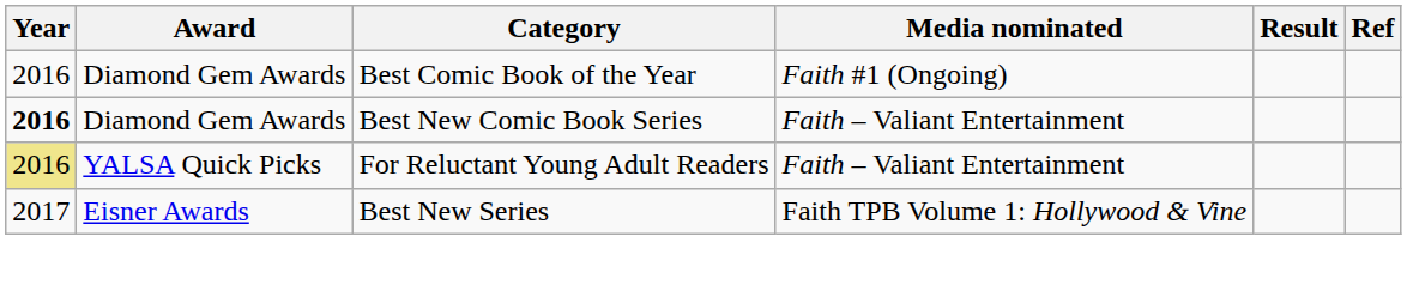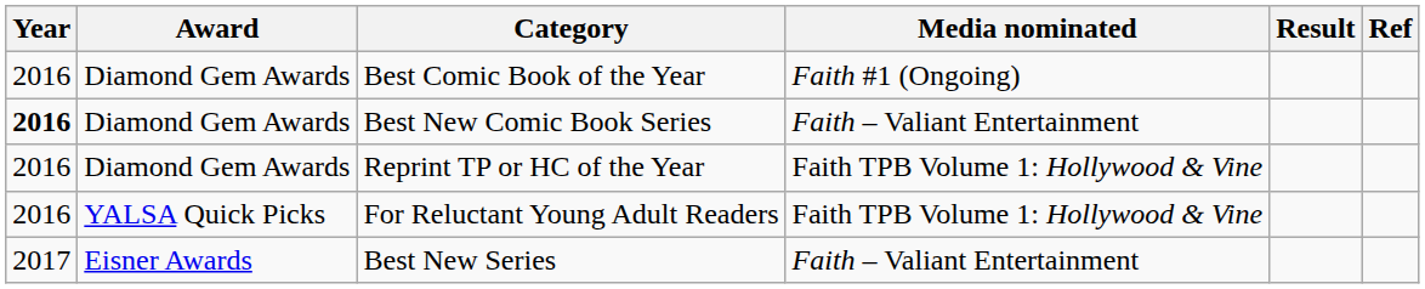+ row: 2016 | Diamond Gem Awards | Reprint TP or HC of the Year | Faith TPB Volume 1: Hollywood & Vine
For Reluctant Young Adult Readers | Year: khaki background -> no background
For Reluctant Young Adult Readers | Media nominated: Faith – Valiant Entertainment -> Faith TPB Volume 1: Hollywood & Vine
Best New Series | Media nominated: Faith TPB Volume 1: Hollywood & Vine -> Faith – Valiant Entertainment
